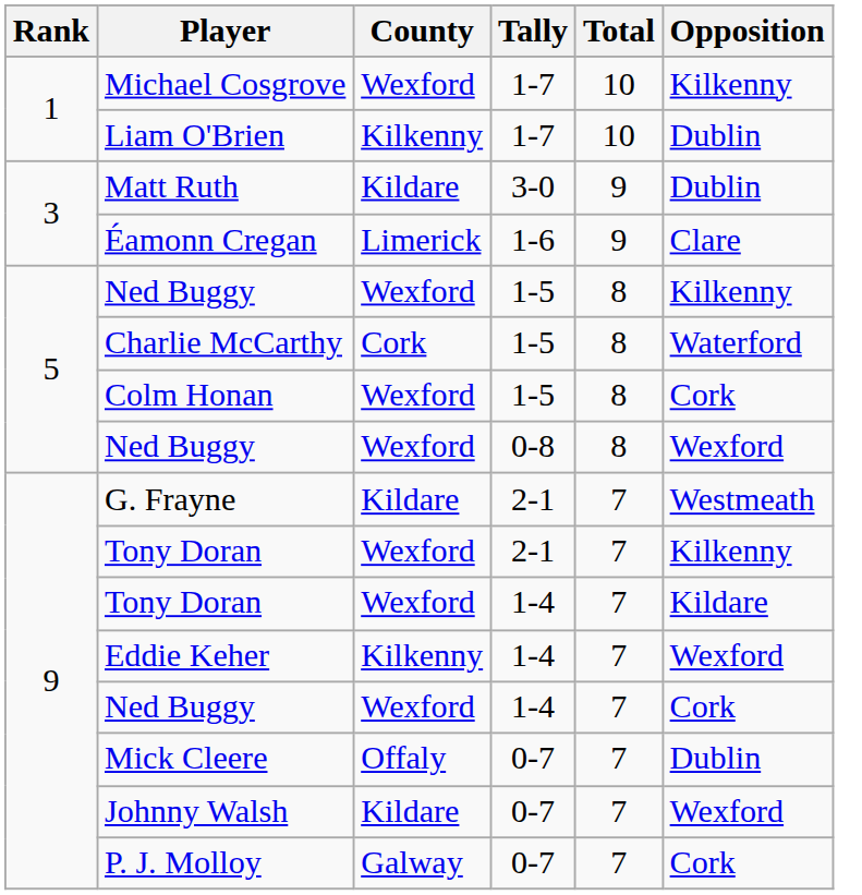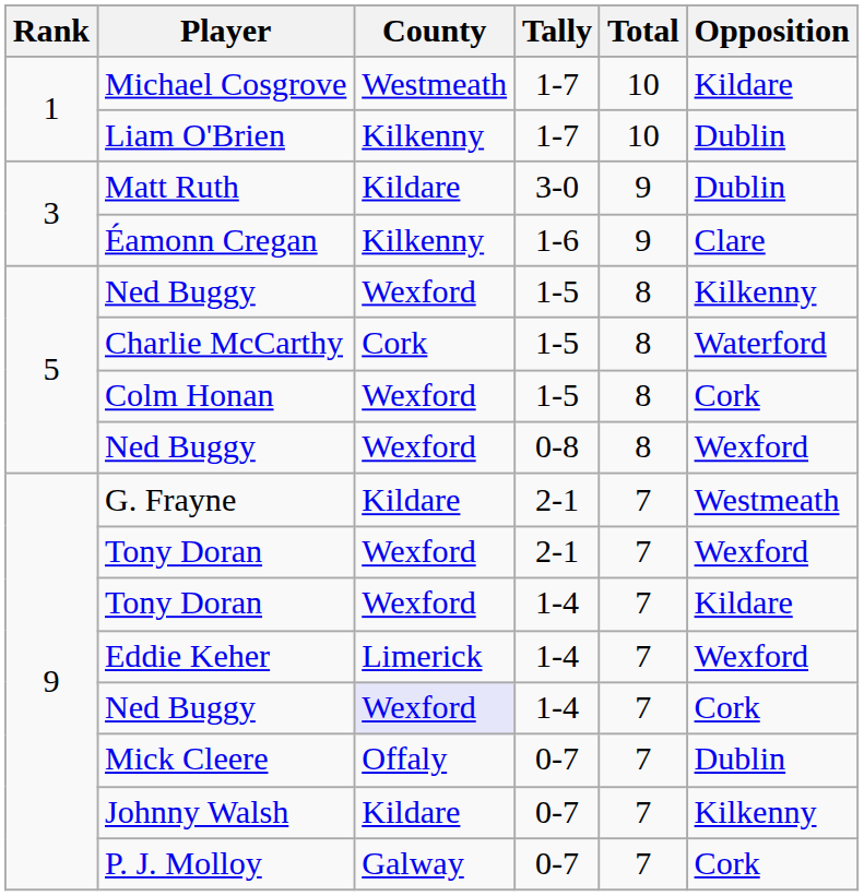Michael Cosgrove | County: Wexford -> Westmeath
Michael Cosgrove | Opposition: Kilkenny -> Kildare
Éamonn Cregan | County: Limerick -> Kilkenny
Tony Doran / 2-1 | Opposition: Kilkenny -> Wexford
Eddie Keher | County: Kilkenny -> Limerick
Ned Buggy / 1-4 | County: no background -> lavender background
Johnny Walsh | Opposition: Wexford -> Kilkenny
